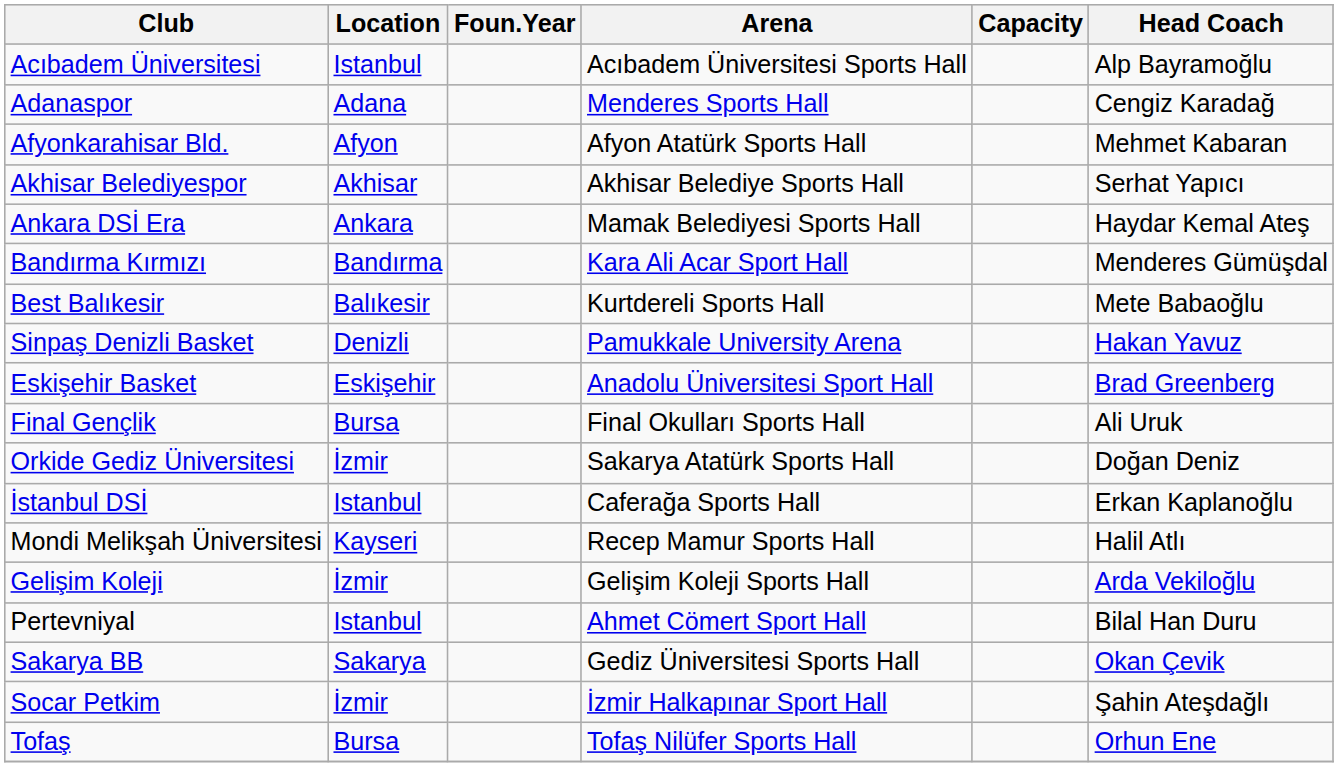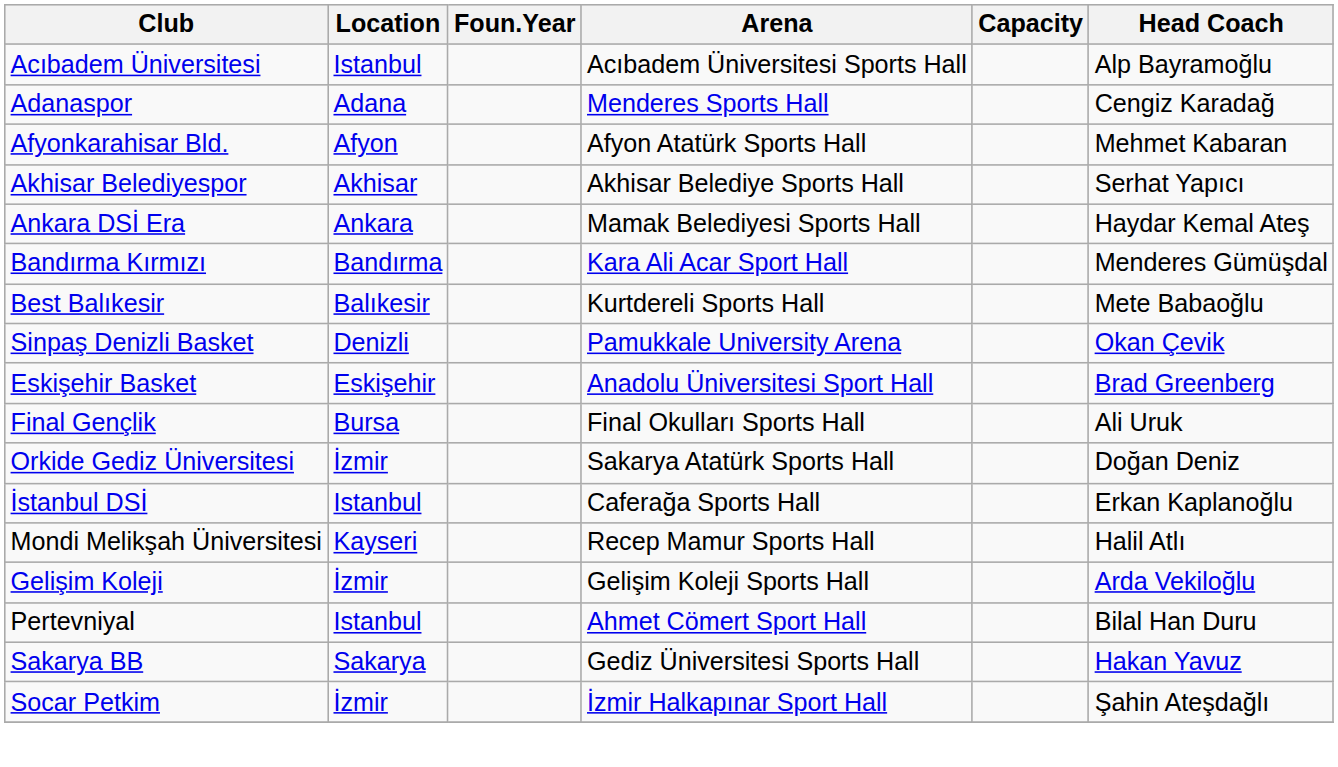Sinpaş Denizli Basket | Head Coach: Hakan Yavuz -> Okan Çevik
Sakarya BB | Head Coach: Okan Çevik -> Hakan Yavuz
- row: Tofaş | Bursa | Tofaş Nilüfer Sports Hall | Orhun Ene
